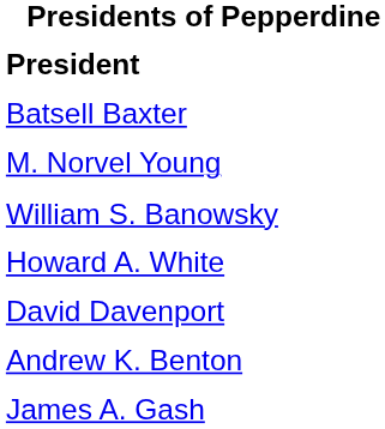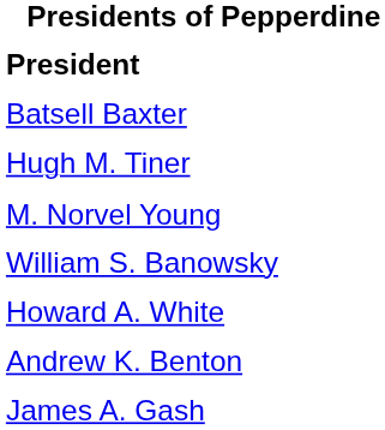+ row: Hugh M. Tiner
- row: David Davenport
